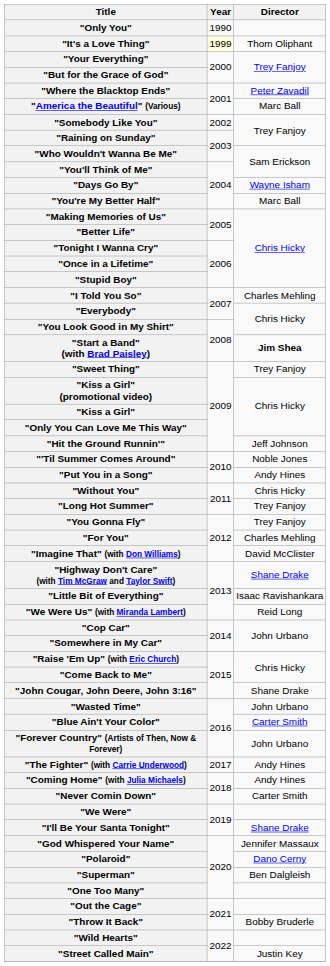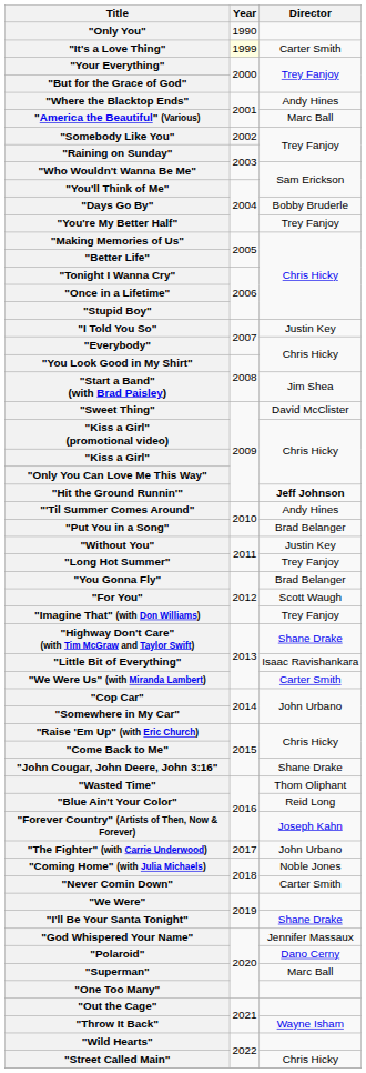"It's a Love Thing" | Director: Thom Oliphant -> Carter Smith
"Where the Blacktop Ends" | Director: Peter Zavadil -> Andy Hines
"Days Go By" | Director: Wayne Isham -> Bobby Bruderle
"You're My Better Half" | Director: Marc Ball -> Trey Fanjoy
"I Told You So" | Director: Charles Mehling -> Justin Key
"Start a Band" (with Brad Paisley) | Director: bold -> normal
"Sweet Thing" | Director: Trey Fanjoy -> David McClister
"Hit the Ground Runnin'" | Director: normal -> bold
"'Til Summer Comes Around" | Director: Noble Jones -> Andy Hines
"Put You in a Song" | Director: Andy Hines -> Brad Belanger
"Without You" | Director: Chris Hicky -> Justin Key
"You Gonna Fly" | Director: Trey Fanjoy -> Brad Belanger
"For You" | Director: Charles Mehling -> Scott Waugh
"Imagine That" (with Don Williams) | Director: David McClister -> Trey Fanjoy
"We Were Us" (with Miranda Lambert) | Director: Reid Long -> Carter Smith
"Wasted Time" | Director: John Urbano -> Thom Oliphant
"Blue Ain't Your Color" | Director: Carter Smith -> Reid Long
"Forever Country" (Artists of Then, Now & Forever) | Director: John Urbano -> Joseph Kahn
"The Fighter" (with Carrie Underwood) | Director: Andy Hines -> John Urbano
"Coming Home" (with Julia Michaels) | Director: Andy Hines -> Noble Jones
"Superman" | Director: Ben Dalgleish -> Marc Ball
"Throw It Back" | Director: Bobby Bruderle -> Wayne Isham
"Street Called Main" | Director: Justin Key -> Chris Hicky
